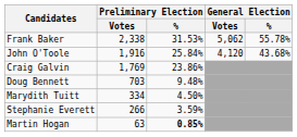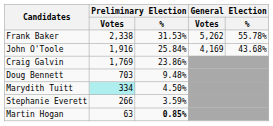Frank Baker | General Election / Votes: 5,062 -> 5,262
John O'Toole | General Election / Votes: 4,120 -> 4,169
Marydith Tuitt | Preliminary Election / Votes: no background -> paleturquoise background
